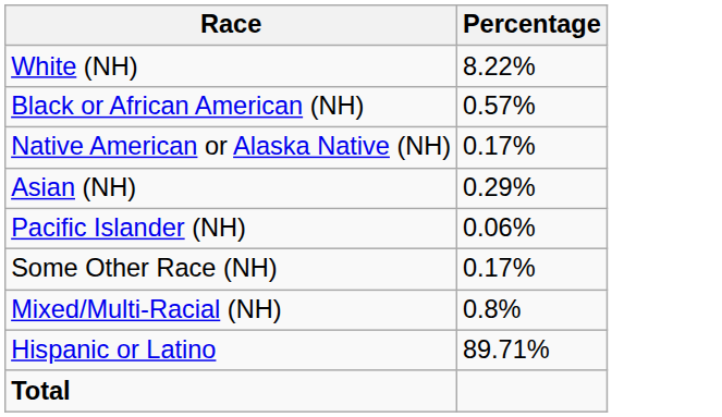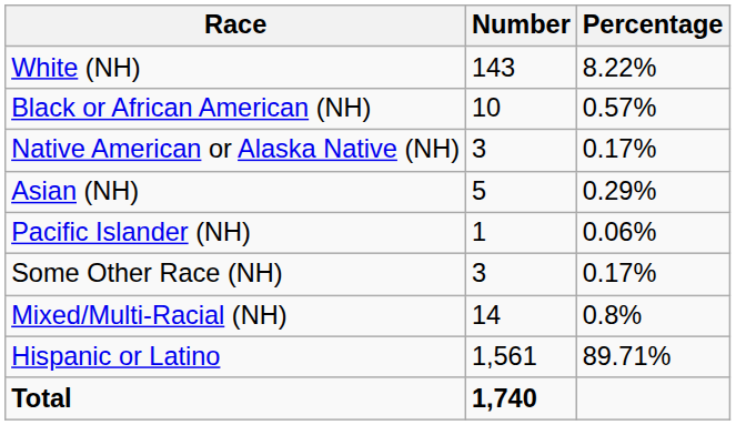+ column: Number | 143 | 10 | 3 | 5 | 1 | 3 | 14 | 1,561 | 1,740
